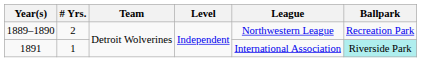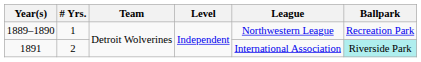1889–1890 | # Yrs.: 2 -> 1
1891 | # Yrs.: 1 -> 2
